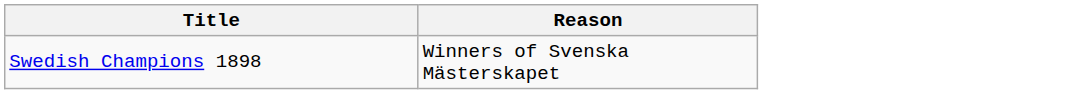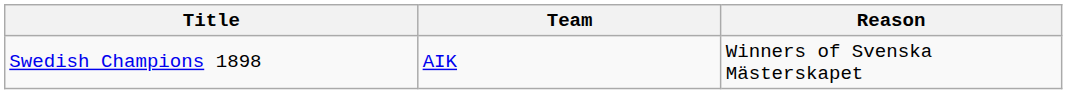+ column: Team | AIK
